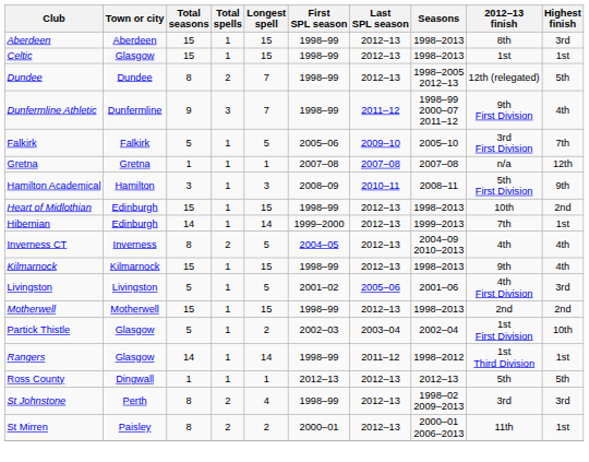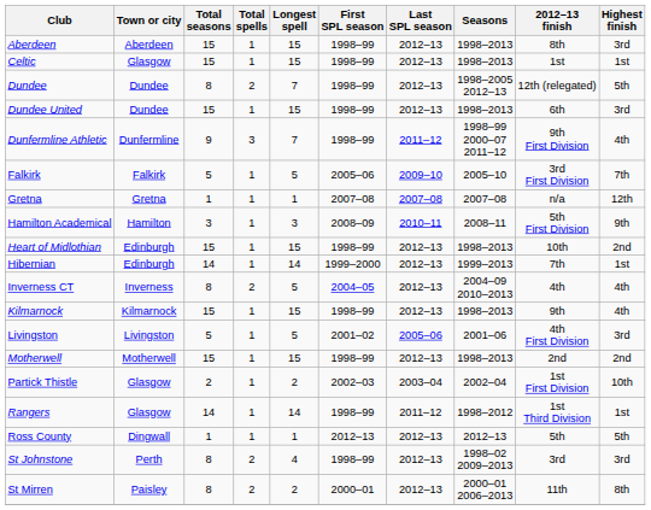+ row: Dundee United | Dundee | 15 | 1 | 15 | 1998–99 | 2012–13 | 1998–2013 | 6th | 3rd
Partick Thistle | Total seasons: 5 -> 2
St Mirren | Highest finish: 1st -> 8th
